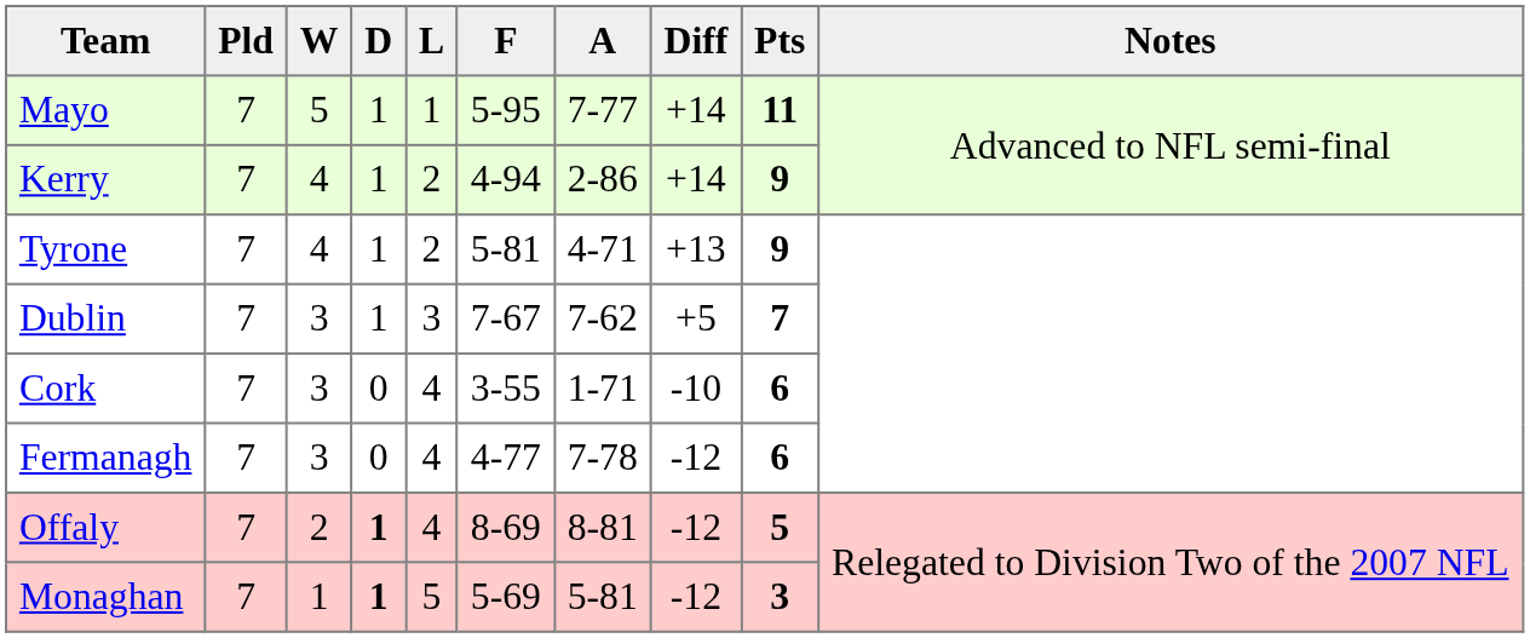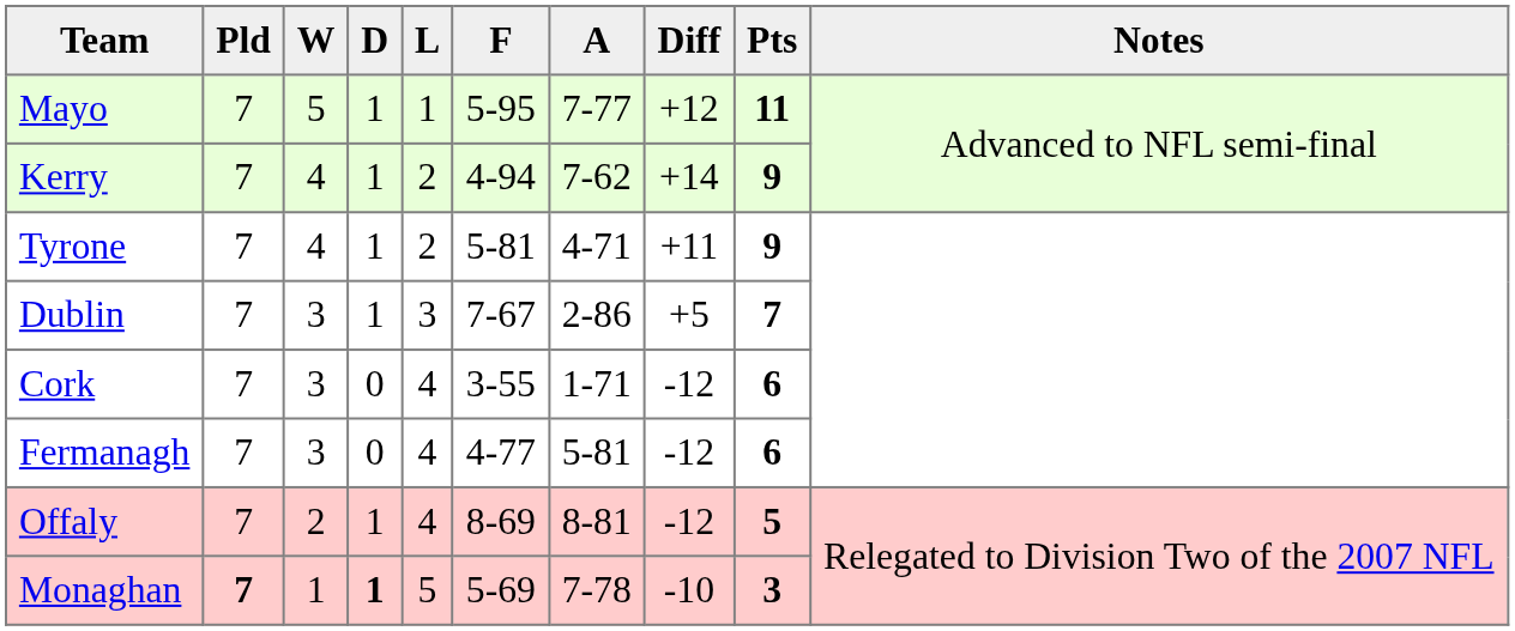Mayo | Diff: +14 -> +12
Kerry | A: 2-86 -> 7-62
Tyrone | Diff: +13 -> +11
Dublin | A: 7-62 -> 2-86
Cork | Diff: -10 -> -12
Fermanagh | A: 7-78 -> 5-81
Offaly | D: bold -> normal
Monaghan | Pld: normal -> bold
Monaghan | A: 5-81 -> 7-78
Monaghan | Diff: -12 -> -10
